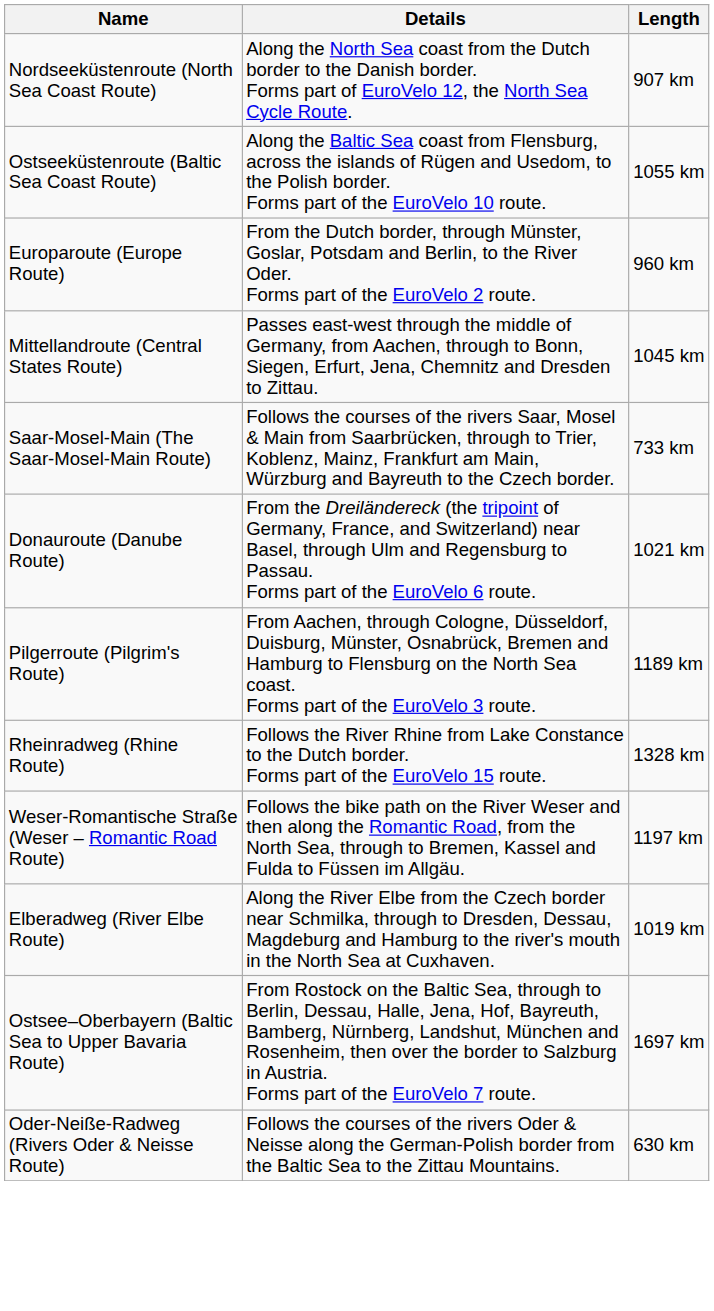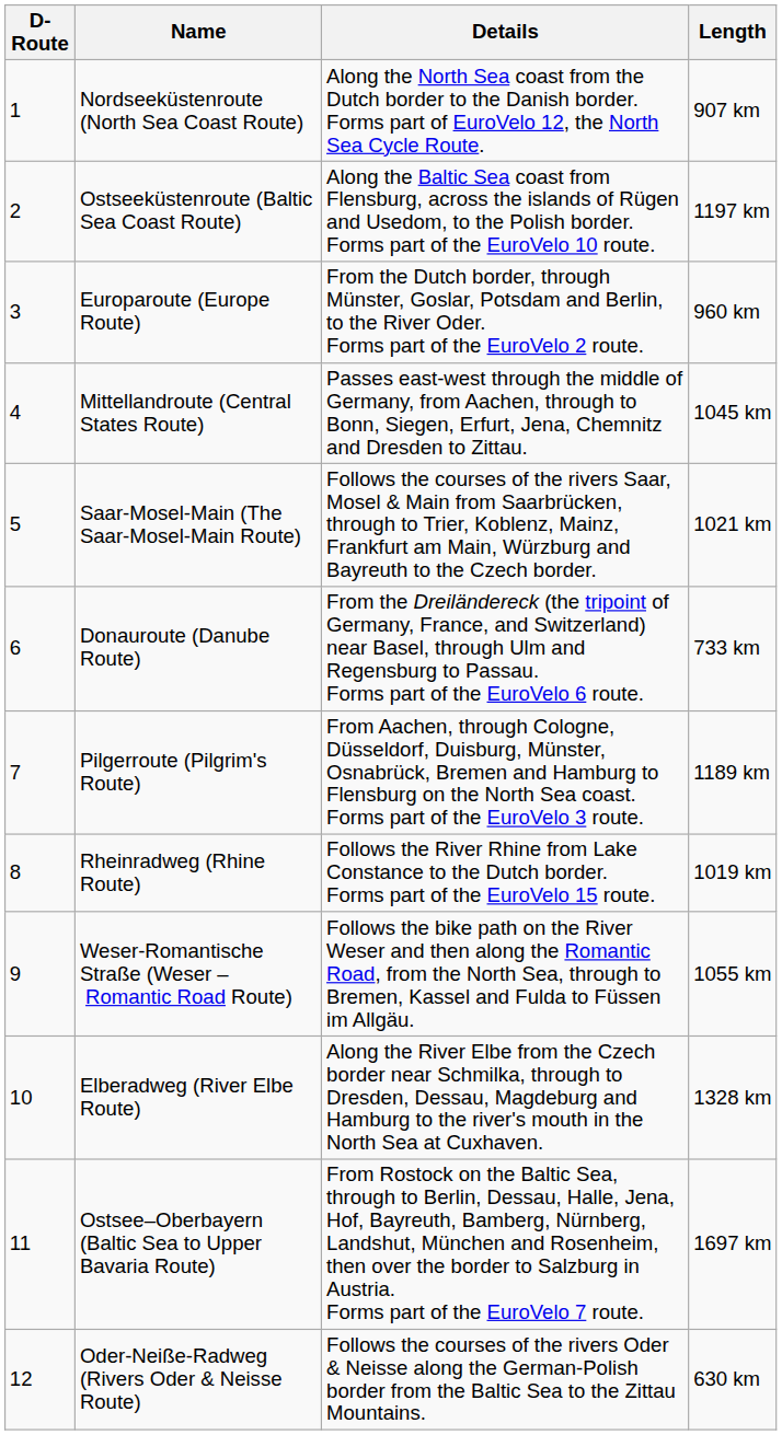+ column: D-Route | 1 | 2 | 3 | 4 | 5 | 6 | 7 | 8 | 9 | 10 | 11 | 12
Ostseeküstenroute (Baltic Sea Coast Route) | Length: 1055 km -> 1197 km
Saar-Mosel-Main (The Saar-Mosel-Main Route) | Length: 733 km -> 1021 km
Donauroute (Danube Route) | Length: 1021 km -> 733 km
Rheinradweg (Rhine Route) | Length: 1328 km -> 1019 km
Weser-Romantische Straße (Weser – Romantic Road Route) | Length: 1197 km -> 1055 km
Elberadweg (River Elbe Route) | Length: 1019 km -> 1328 km
